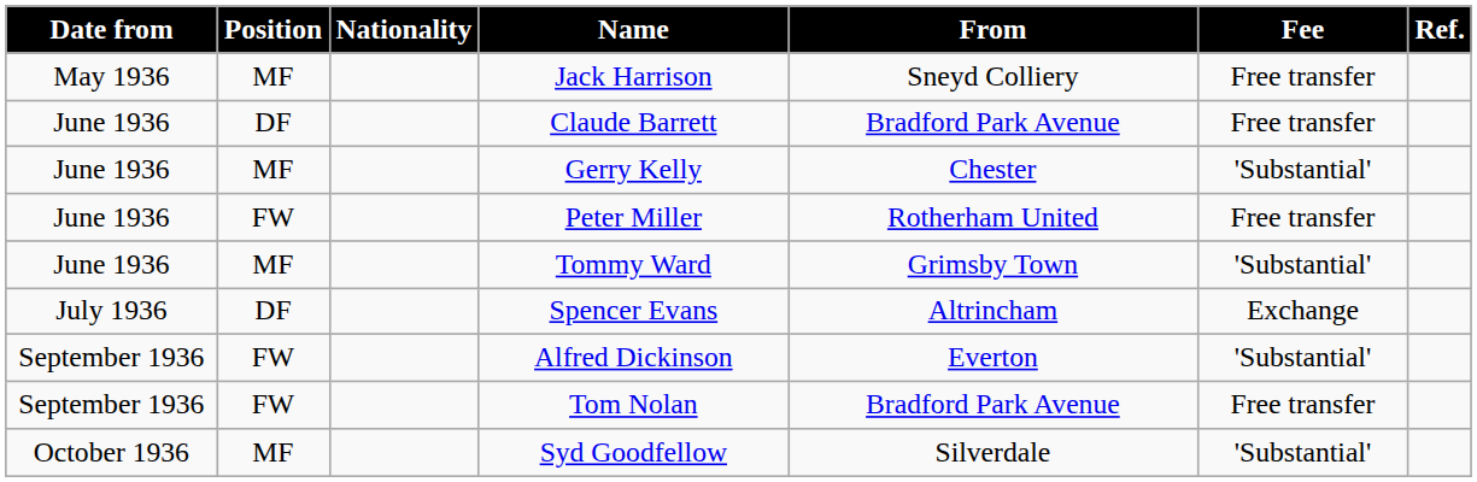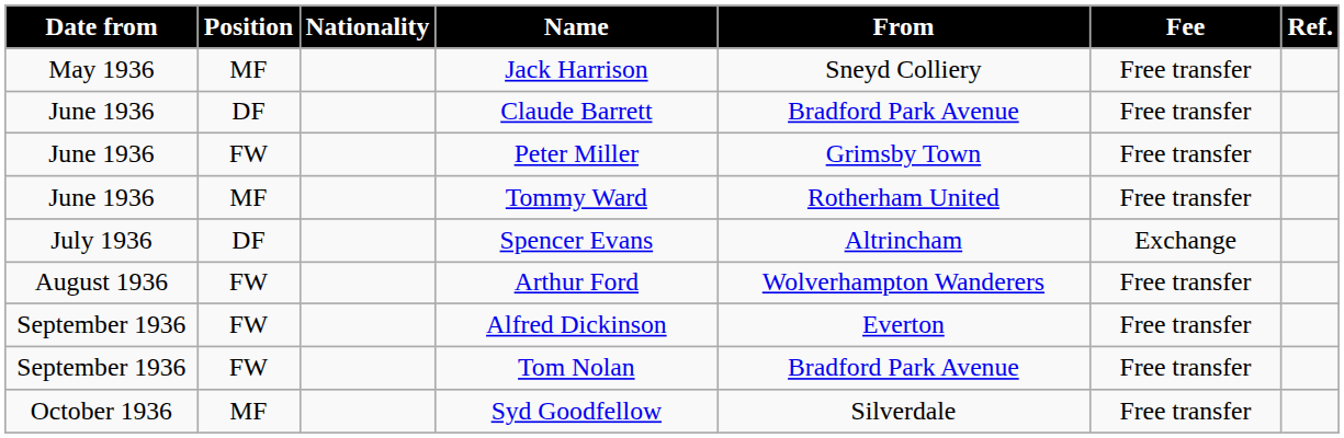- row: June 1936 | MF | Gerry Kelly | Chester | 'Substantial'
Peter Miller | From: Rotherham United -> Grimsby Town
Tommy Ward | From: Grimsby Town -> Rotherham United
Tommy Ward | Fee: 'Substantial' -> Free transfer
+ row: August 1936 | FW | Arthur Ford | Wolverhampton Wanderers | Free transfer
Alfred Dickinson | Fee: 'Substantial' -> Free transfer
Syd Goodfellow | Fee: 'Substantial' -> Free transfer
